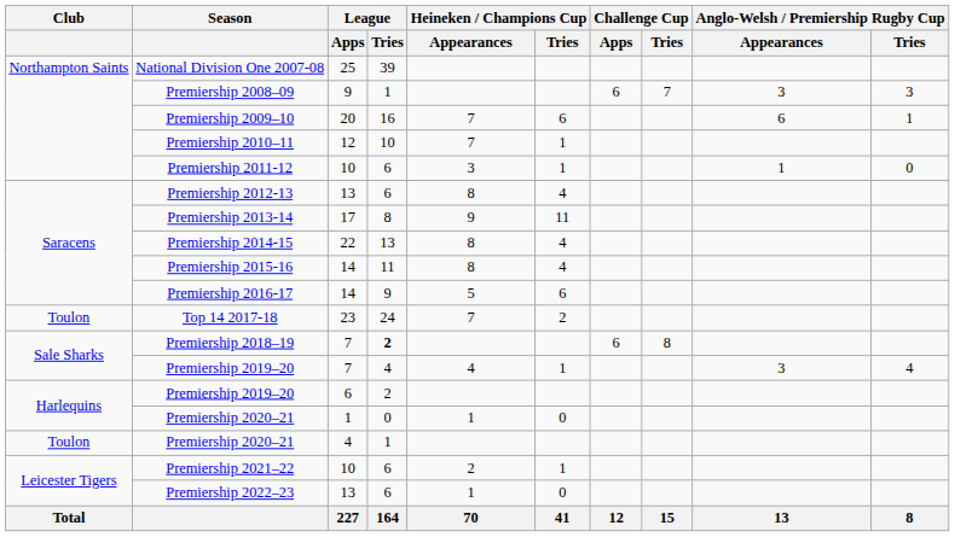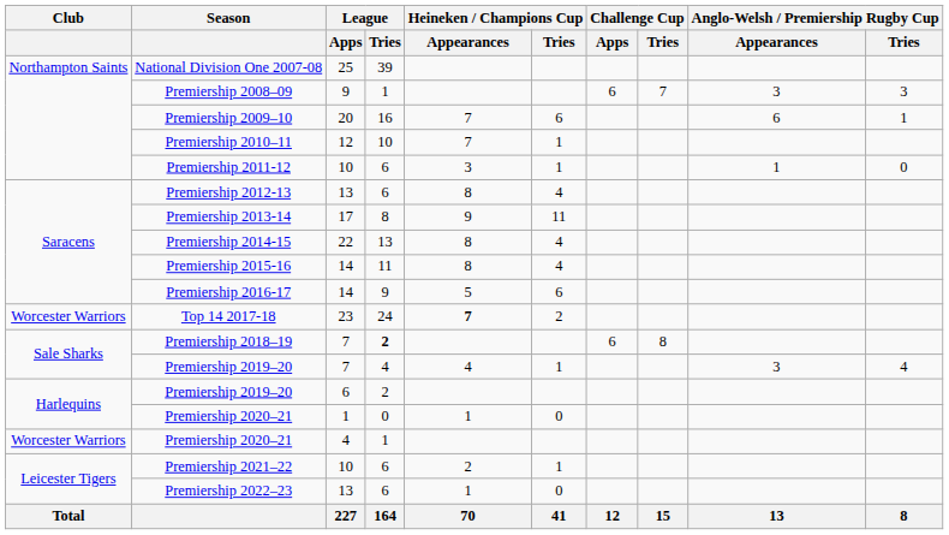Top 14 2017-18 | Club: Toulon -> Worcester Warriors
Top 14 2017-18 | Heineken / Champions Cup / Appearances: normal -> bold
Premiership 2020–21 / 4 | Club: Toulon -> Worcester Warriors
